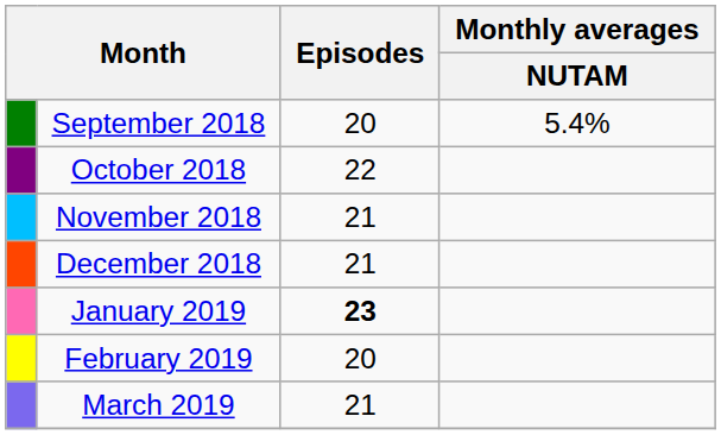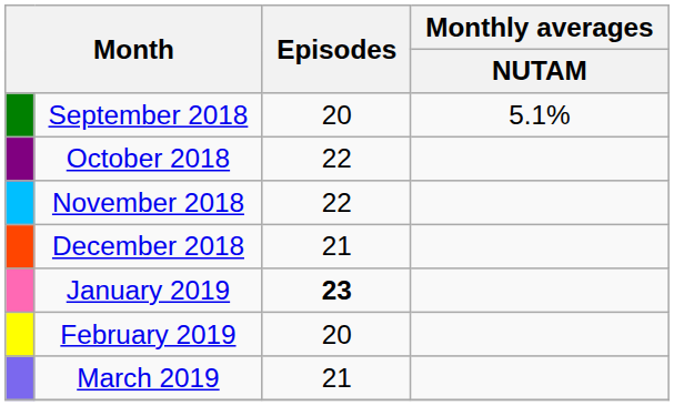September 2018 | Monthly averages / NUTAM: 5.4% -> 5.1%
November 2018 | Episodes: 21 -> 22
